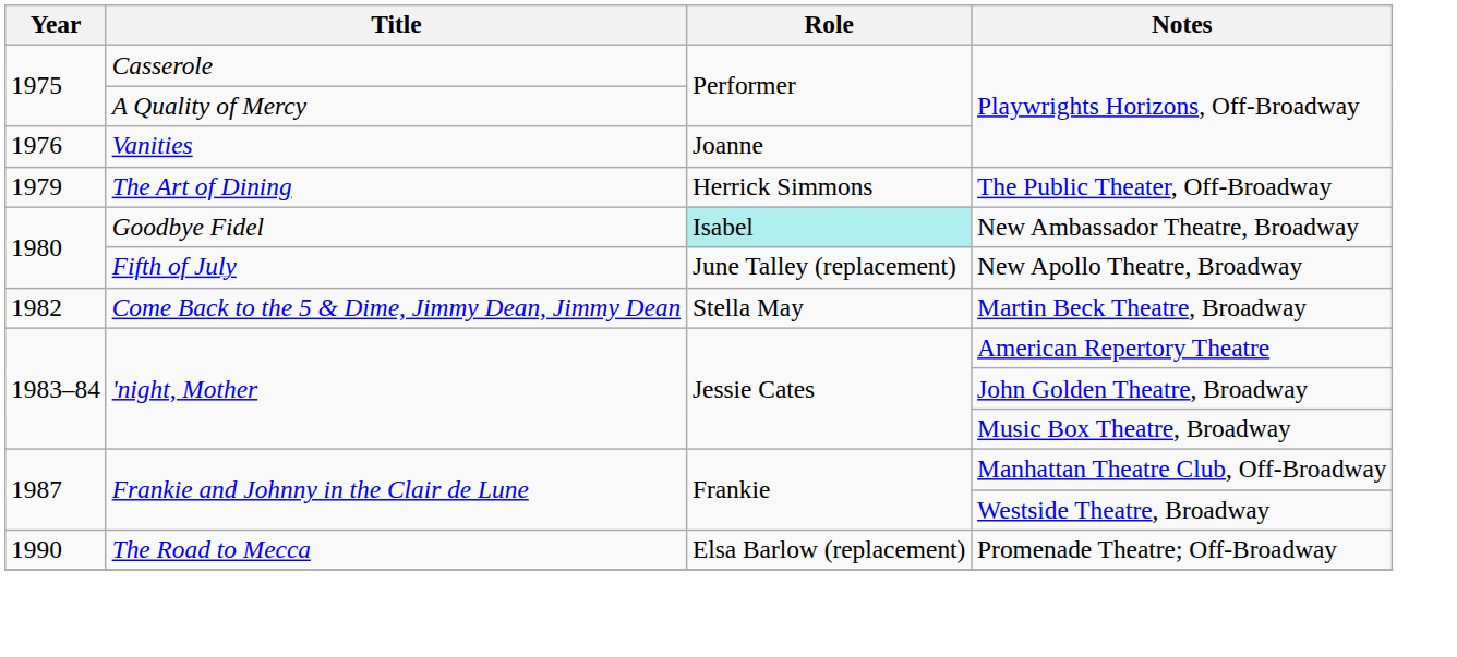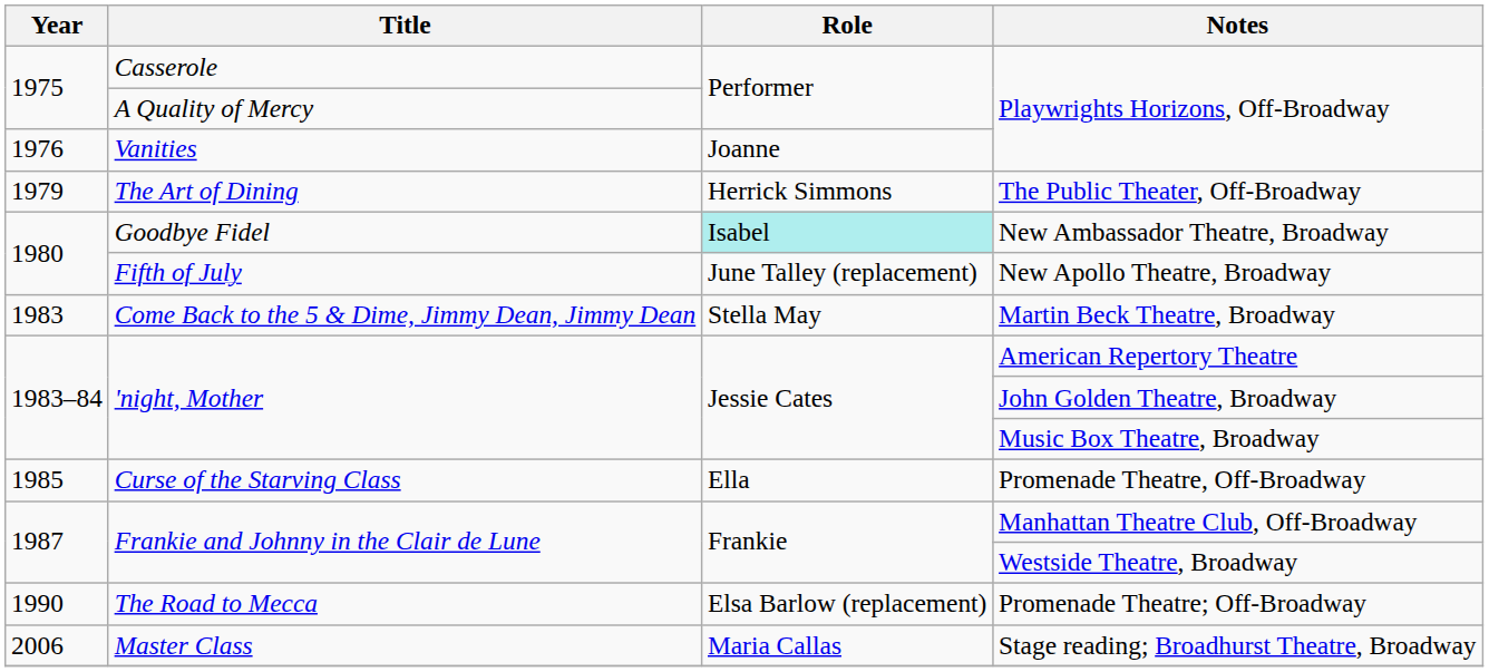Martin Beck Theatre, Broadway | Year: 1982 -> 1983
+ row: 1985 | Curse of the Starving Class | Ella | Promenade Theatre, Off-Broadway
+ row: 2006 | Master Class | Maria Callas | Stage reading; Broadhurst Theatre, Broadway
